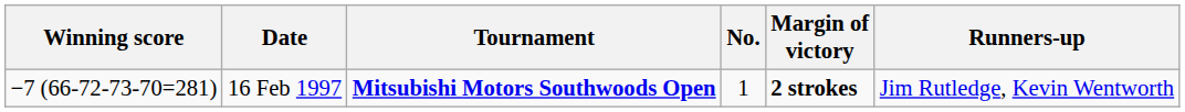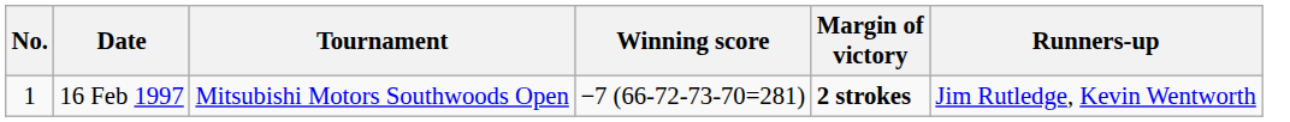columns swapped: No. <-> Winning score
16 Feb 1997 | Tournament: bold -> normal
